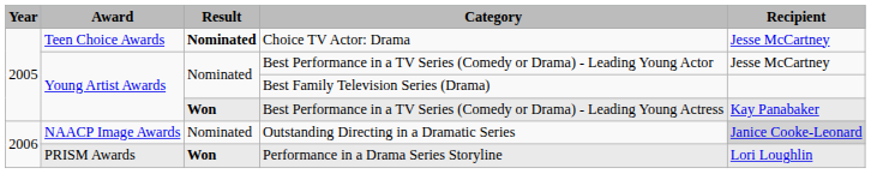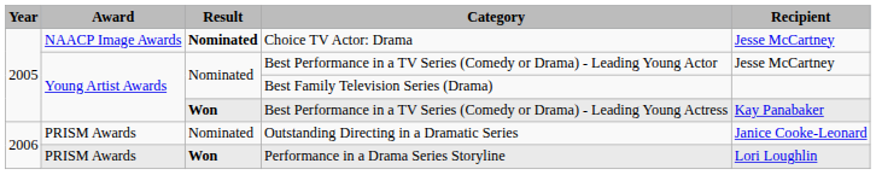Choice TV Actor: Drama | Award: Teen Choice Awards -> NAACP Image Awards
Outstanding Directing in a Dramatic Series | Award: NAACP Image Awards -> PRISM Awards
Outstanding Directing in a Dramatic Series | Recipient: lightgrey background -> no background
